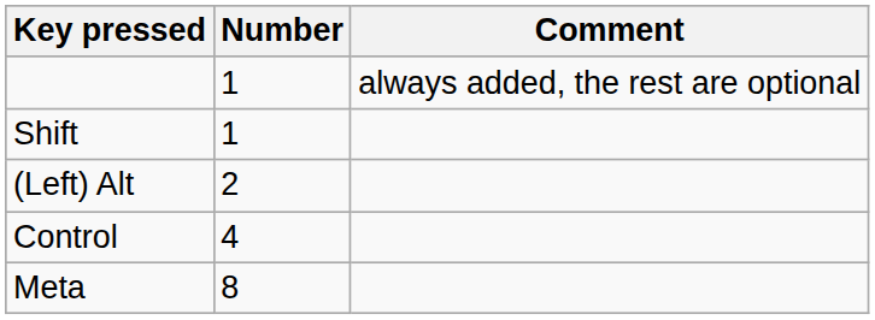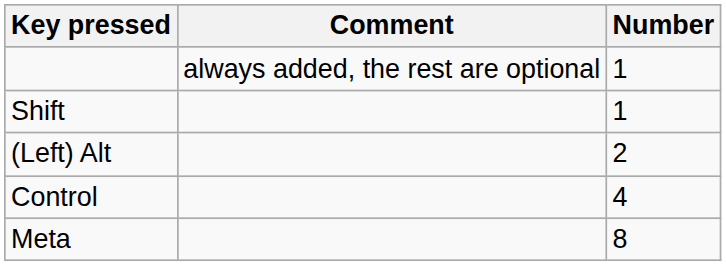columns swapped: Number <-> Comment
